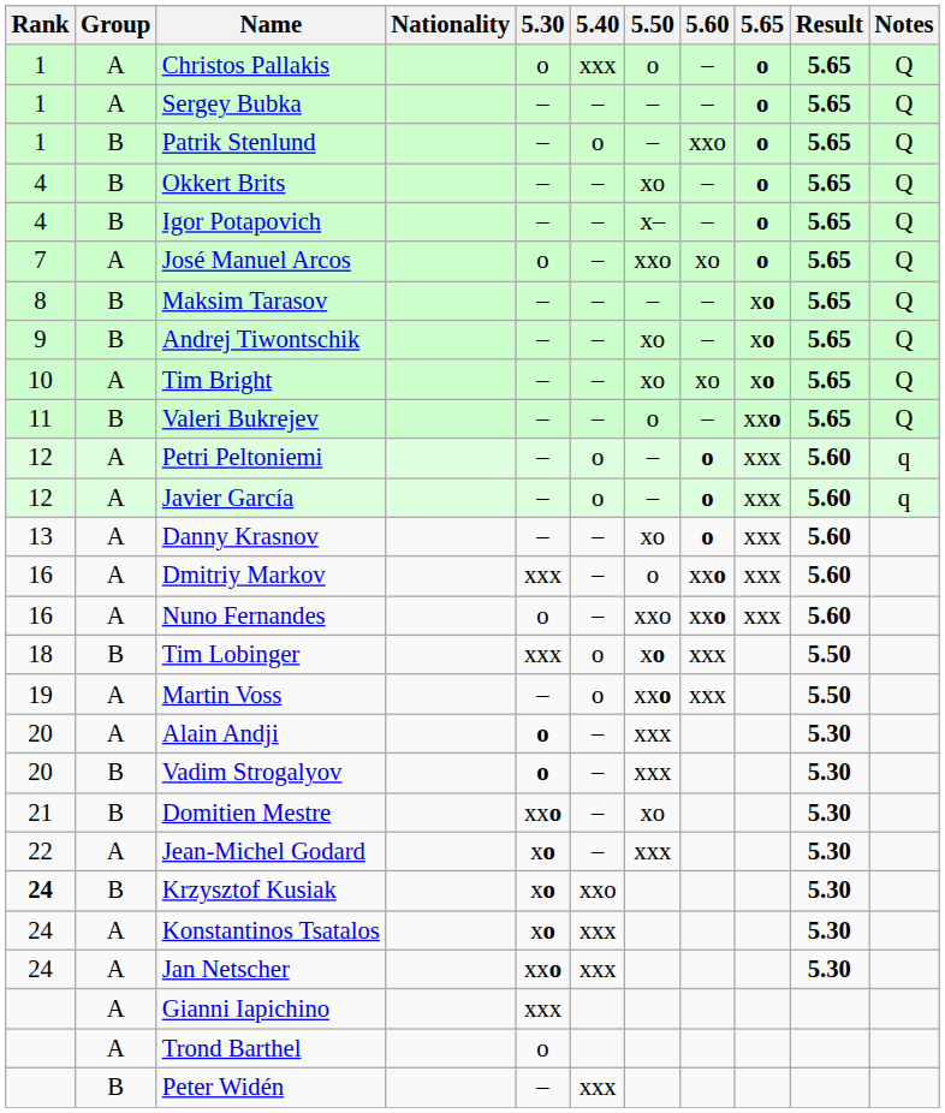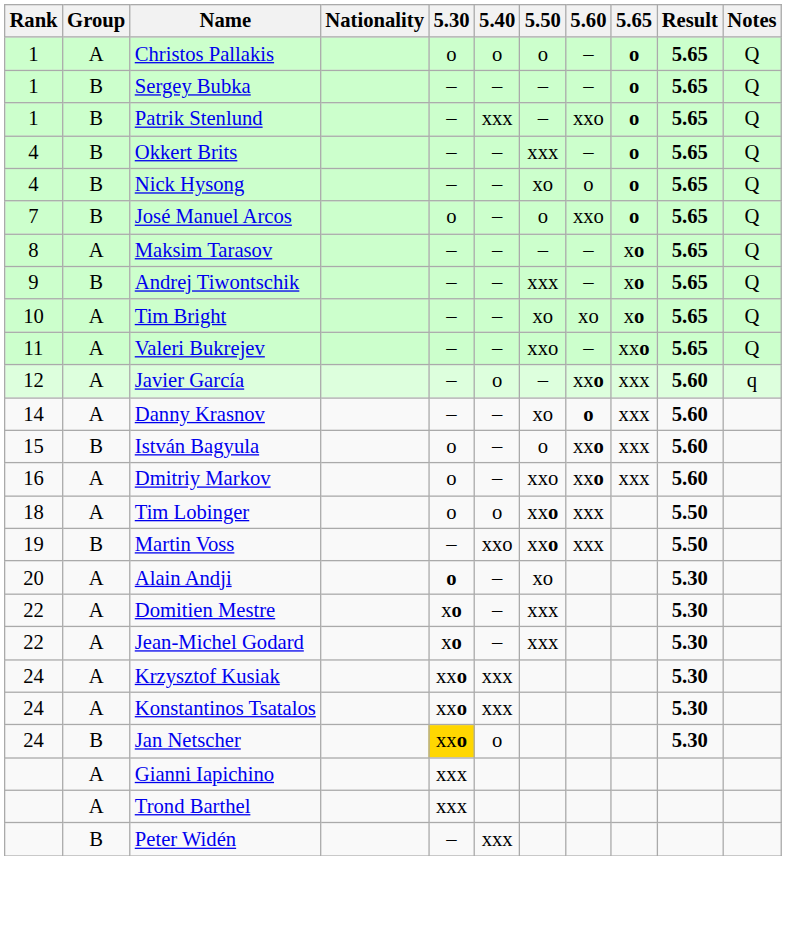Christos Pallakis | 5.40: xxx -> o
Sergey Bubka | Group: A -> B
Patrik Stenlund | 5.40: o -> xxx
Okkert Brits | 5.50: xo -> xxx
+ row: 4 | B | Nick Hysong | – | – | xo | o | o | 5.65 | Q
- row: 4 | B | Igor Potapovich | – | – | x– | – | o | 5.65 | Q
José Manuel Arcos | Group: A -> B
José Manuel Arcos | 5.50: xxo -> o
José Manuel Arcos | 5.60: xo -> xxo
Maksim Tarasov | Group: B -> A
Andrej Tiwontschik | 5.50: xo -> xxx
Valeri Bukrejev | Group: B -> A
Valeri Bukrejev | 5.50: o -> xxo
- row: 12 | A | Petri Peltoniemi | – | o | – | o | xxx | 5.60 | q
Javier García | 5.60: o -> xxo
Danny Krasnov | Rank: 13 -> 14
+ row: 15 | B | István Bagyula | o | – | o | xxo | xxx | 5.60
Dmitriy Markov | 5.30: xxx -> o
Dmitriy Markov | 5.50: o -> xxo
- row: 16 | A | Nuno Fernandes | o | – | xxo | xxo | xxx | 5.60
Tim Lobinger | Group: B -> A
Tim Lobinger | 5.30: xxx -> o
Tim Lobinger | 5.50: xo -> xxo
Martin Voss | Group: A -> B
Martin Voss | 5.40: o -> xxo
Alain Andji | 5.50: xxx -> xo
- row: 20 | B | Vadim Strogalyov | o | – | xxx | 5.30
Domitien Mestre | Rank: 21 -> 22
Domitien Mestre | Group: B -> A
Domitien Mestre | 5.30: xxo -> xo
Domitien Mestre | 5.50: xo -> xxx
Krzysztof Kusiak | Rank: bold -> normal
Krzysztof Kusiak | Group: B -> A
Krzysztof Kusiak | 5.30: xo -> xxo
Krzysztof Kusiak | 5.40: xxo -> xxx
Konstantinos Tsatalos | 5.30: xo -> xxo
Jan Netscher | Group: A -> B
Jan Netscher | 5.30: no background -> gold background
Jan Netscher | 5.40: xxx -> o
Trond Barthel | 5.30: o -> xxx
